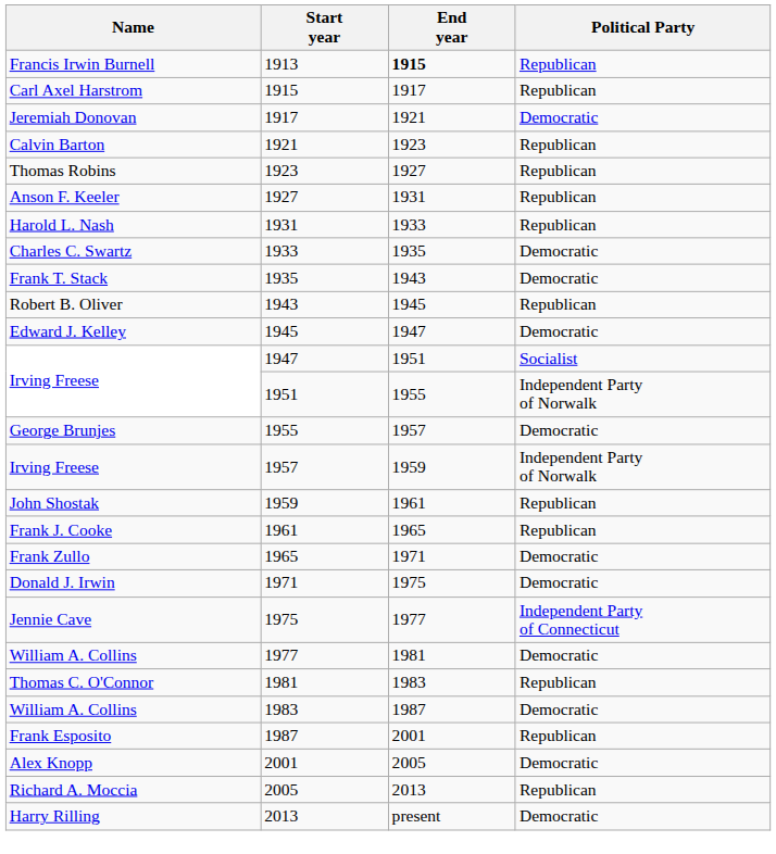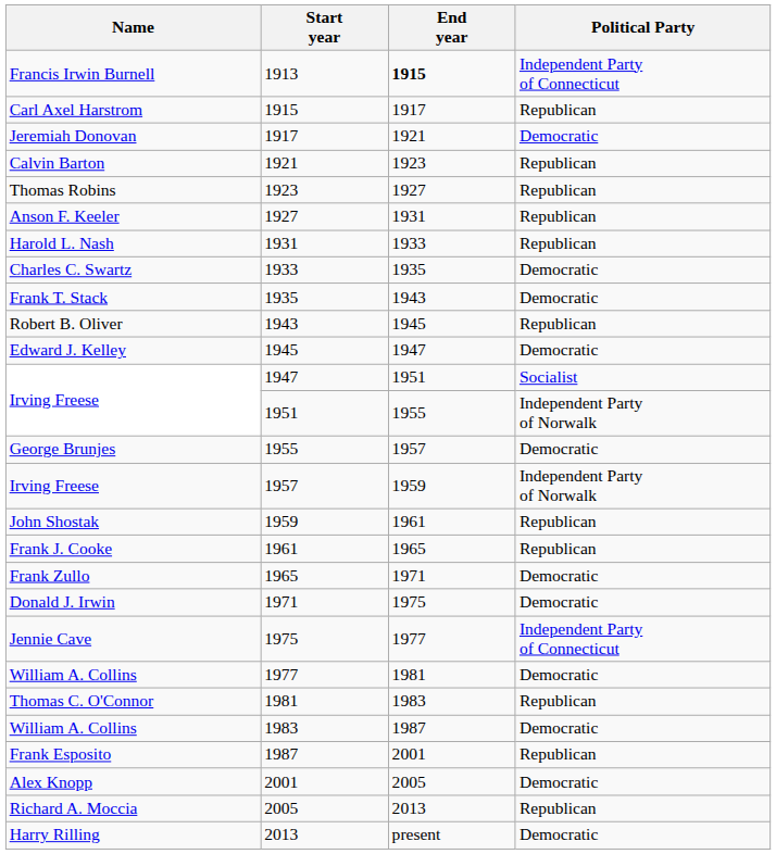1913 | Political Party: Republican -> Independent Party of Connecticut
